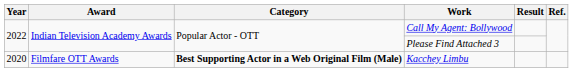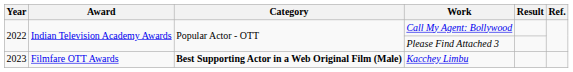Kacchey Limbu | Year: 2020 -> 2023
